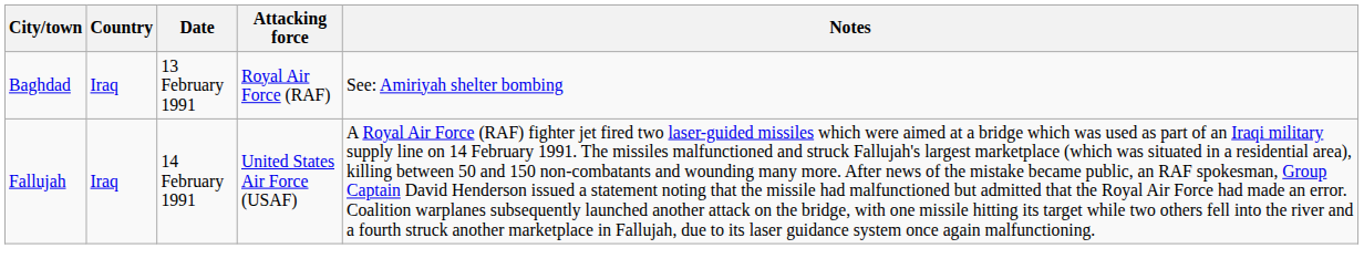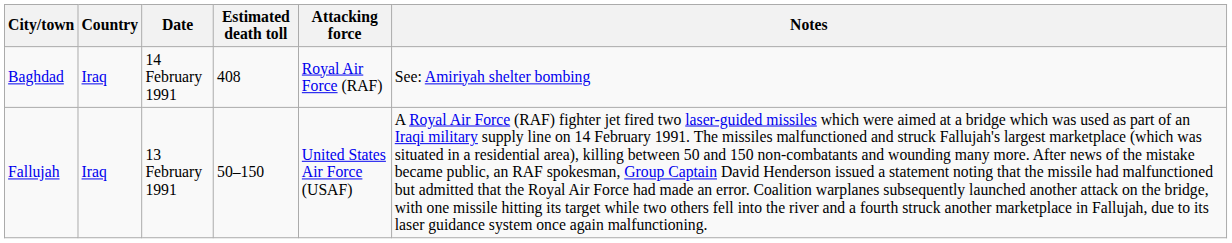+ column: Estimated death toll | 408 | 50–150
Baghdad | Date: 13 February 1991 -> 14 February 1991
Fallujah | Date: 14 February 1991 -> 13 February 1991
